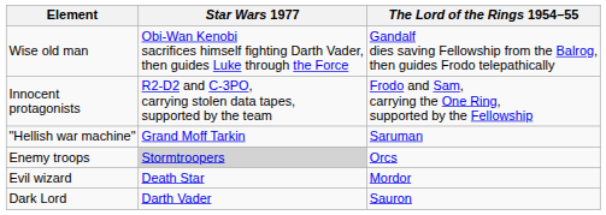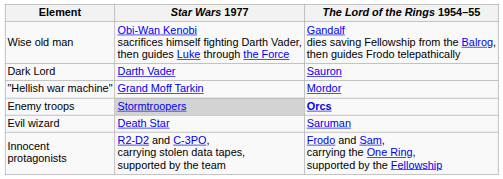rows swapped: Innocent protagonists <-> Dark Lord
"Hellish war machine" | The Lord of the Rings 1954–55: Saruman -> Mordor
Enemy troops | The Lord of the Rings 1954–55: normal -> bold
Evil wizard | The Lord of the Rings 1954–55: Mordor -> Saruman
